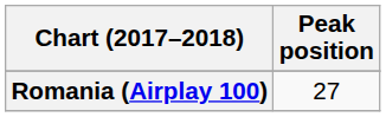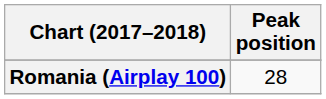Romania (Airplay 100) | Peak position: 27 -> 28
